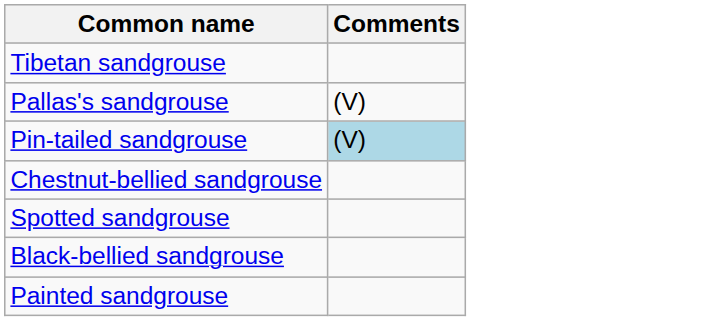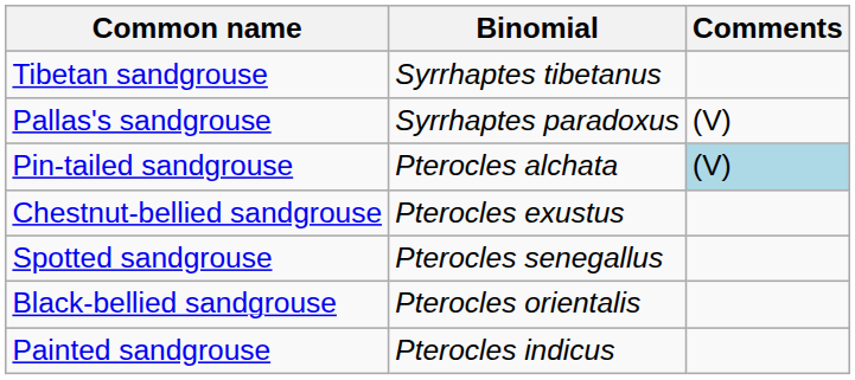+ column: Binomial | Syrrhaptes tibetanus | Syrrhaptes paradoxus | Pterocles alchata | Pterocles exustus | Pterocles senegallus | Pterocles orientalis | Pterocles indicus
